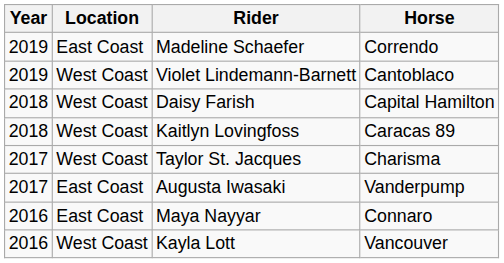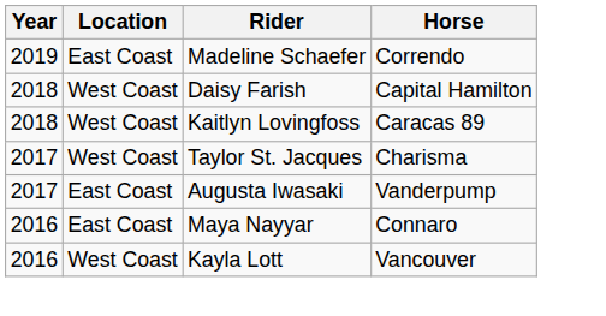- row: 2019 | West Coast | Violet Lindemann-Barnett | Cantoblaco
